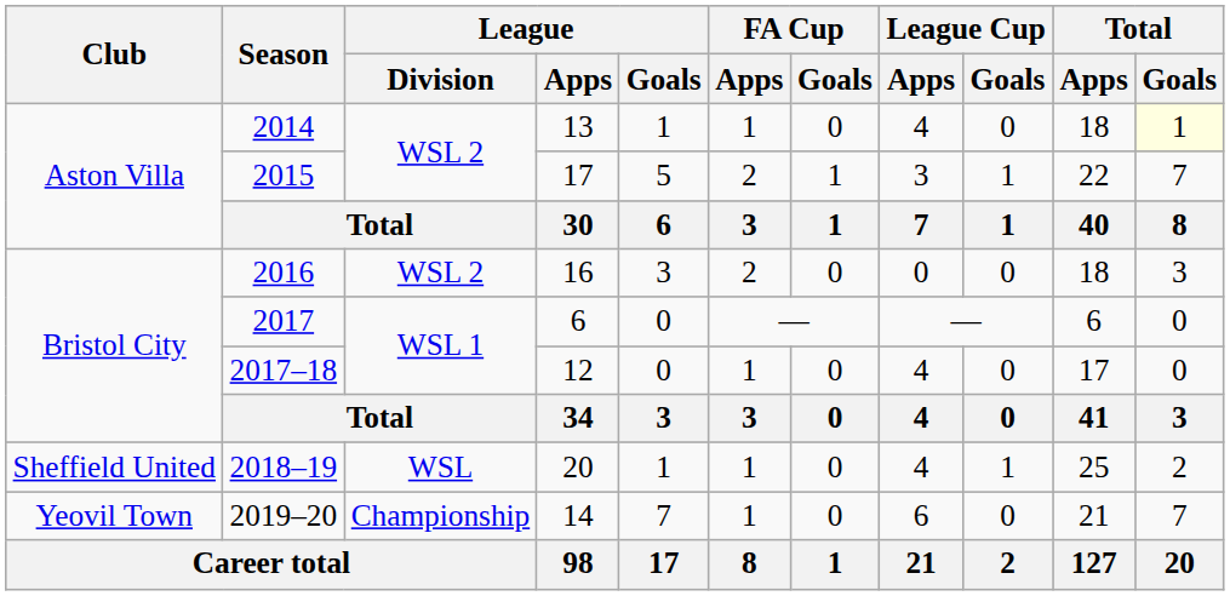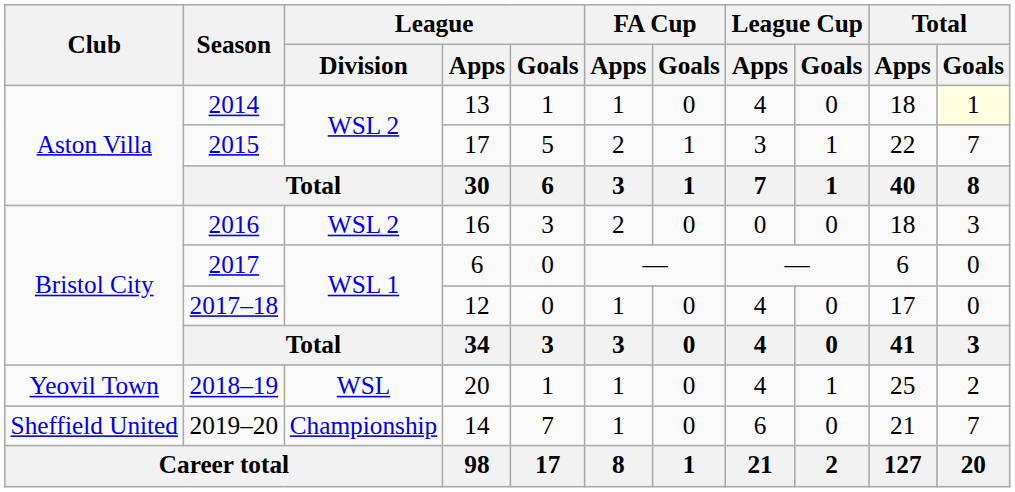2018–19 | Club: Sheffield United -> Yeovil Town
2019–20 | Club: Yeovil Town -> Sheffield United
